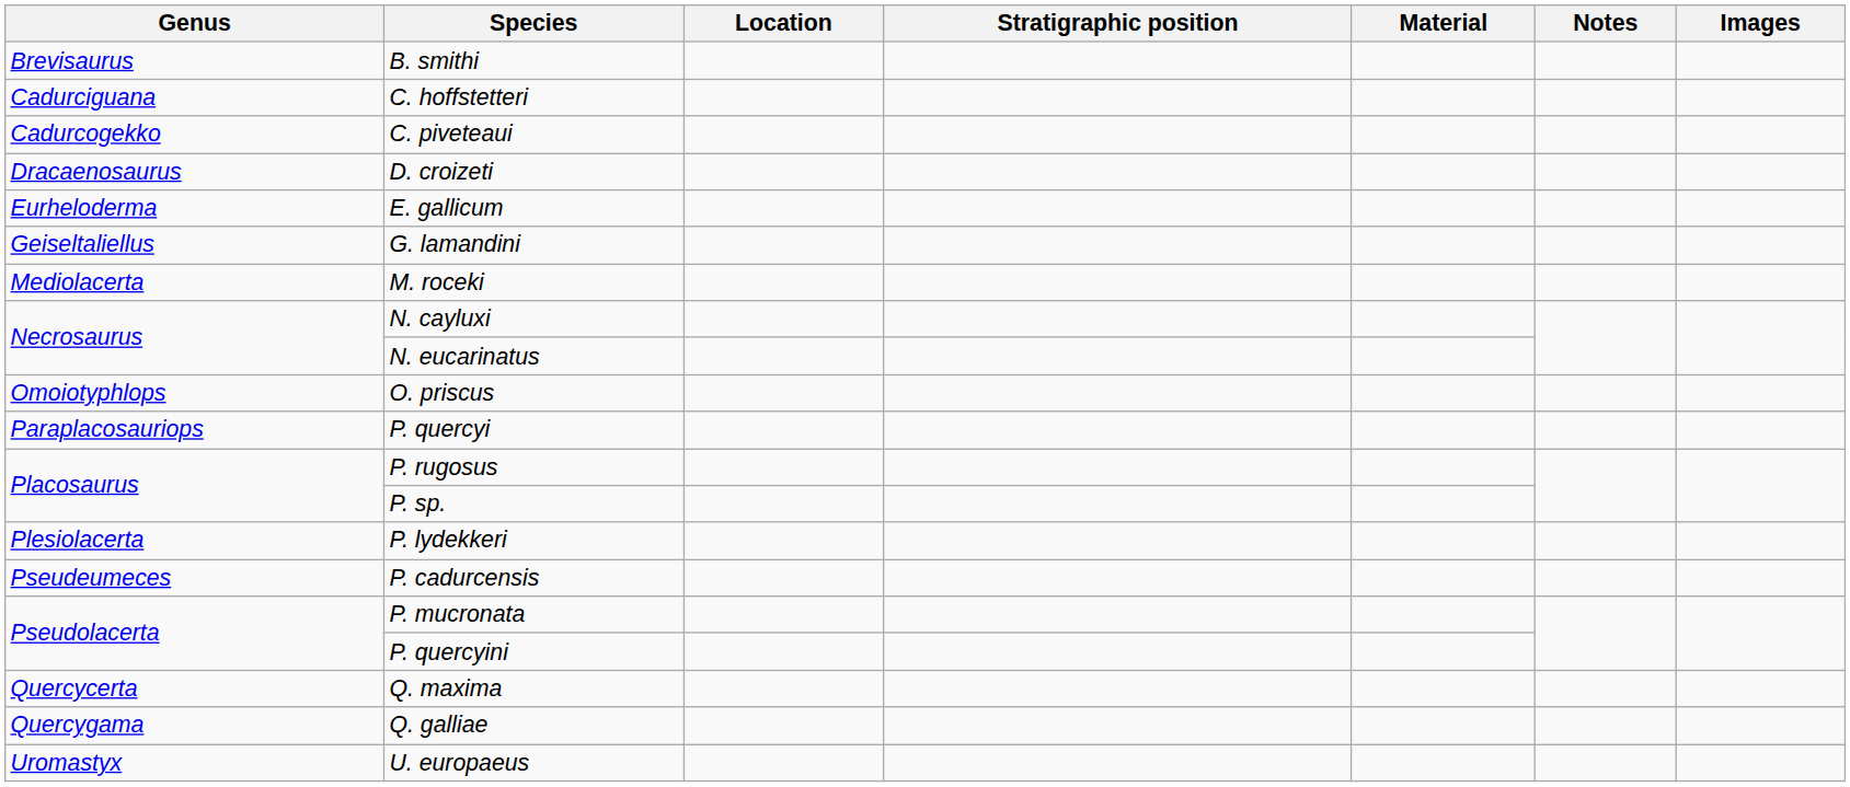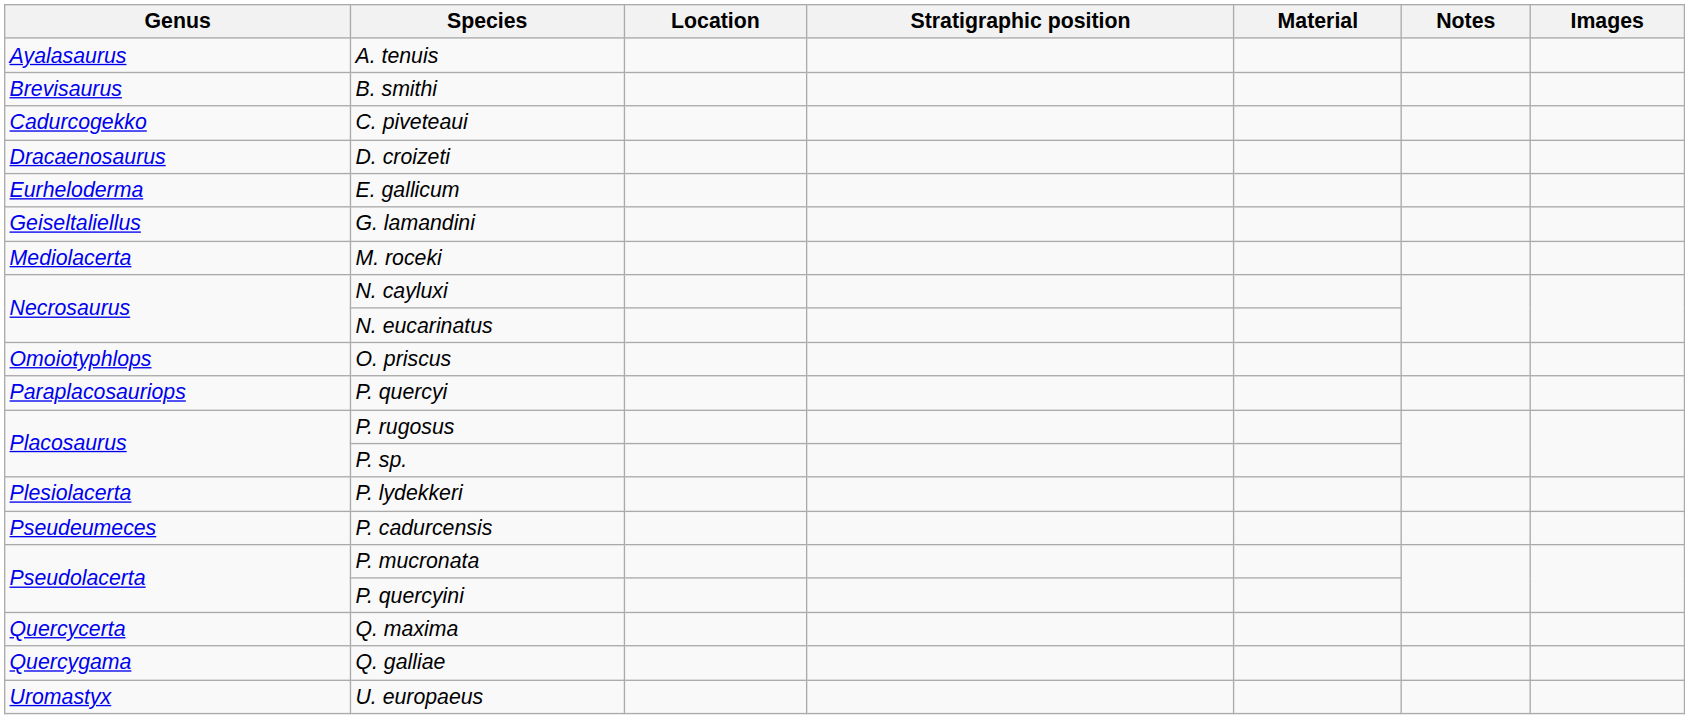+ row: Ayalasaurus | A. tenuis
- row: Cadurciguana | C. hoffstetteri
